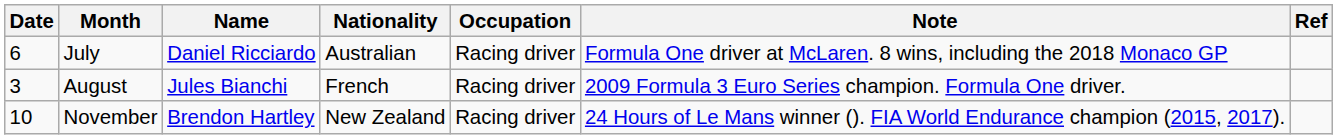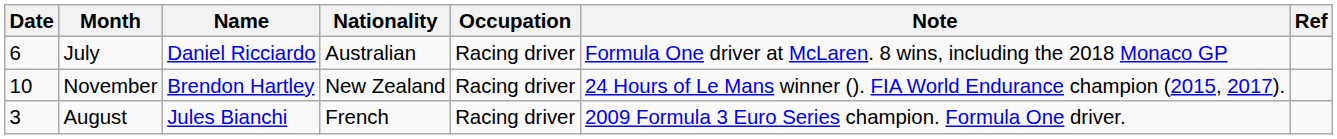rows swapped: August <-> November
